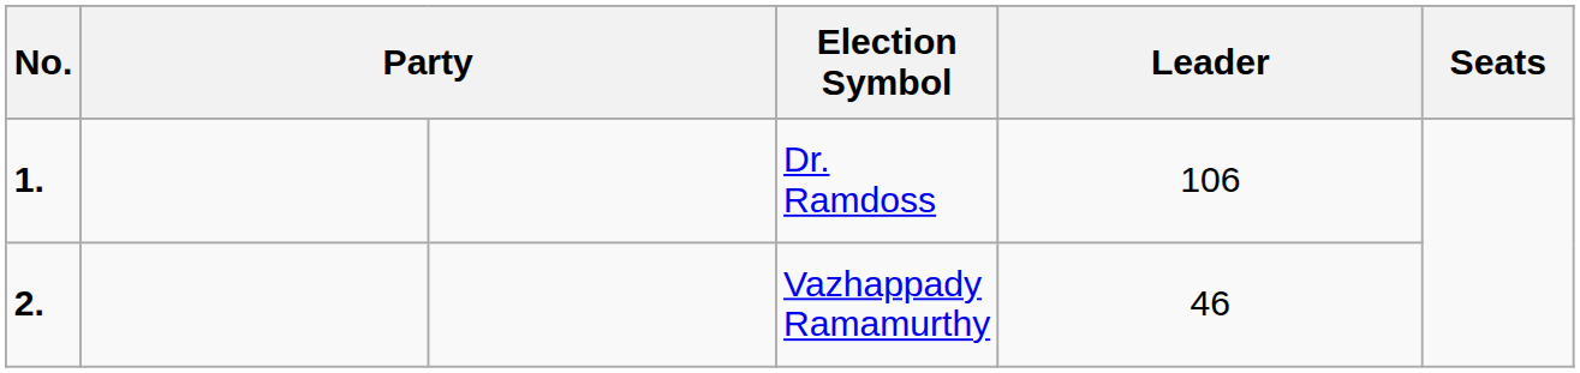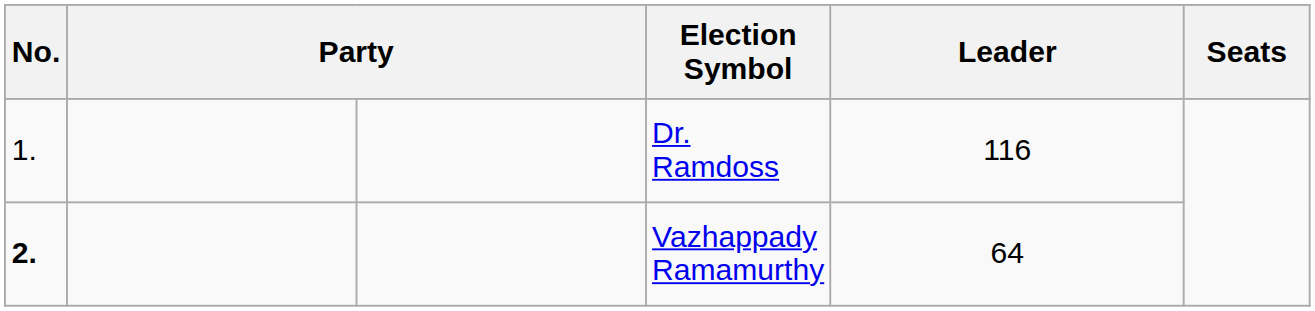Dr. Ramdoss | No.: bold -> normal
Dr. Ramdoss | Leader: 106 -> 116
Vazhappady Ramamurthy | Leader: 46 -> 64
